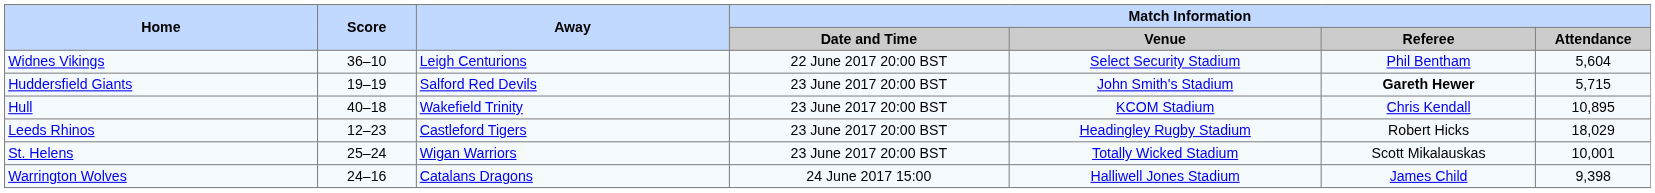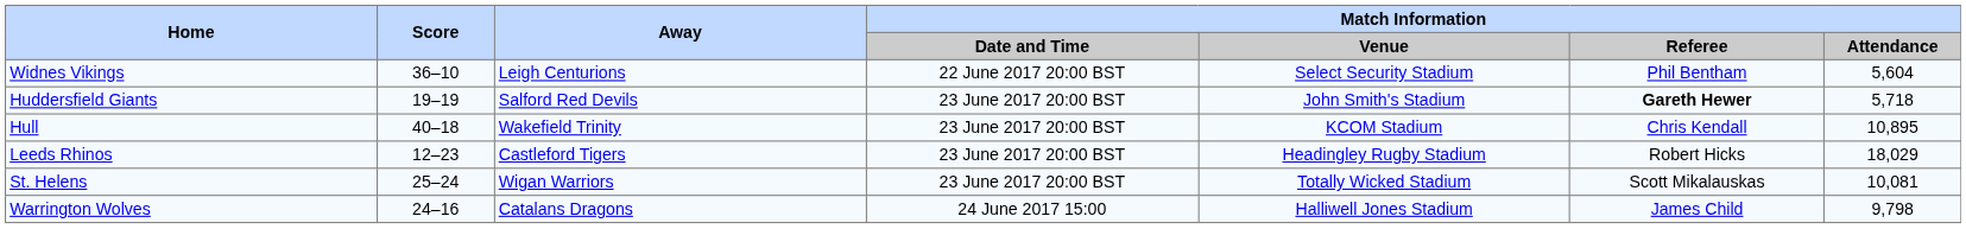Huddersfield Giants | Match Information / Attendance: 5,715 -> 5,718
St. Helens | Match Information / Attendance: 10,001 -> 10,081
Warrington Wolves | Match Information / Attendance: 9,398 -> 9,798
